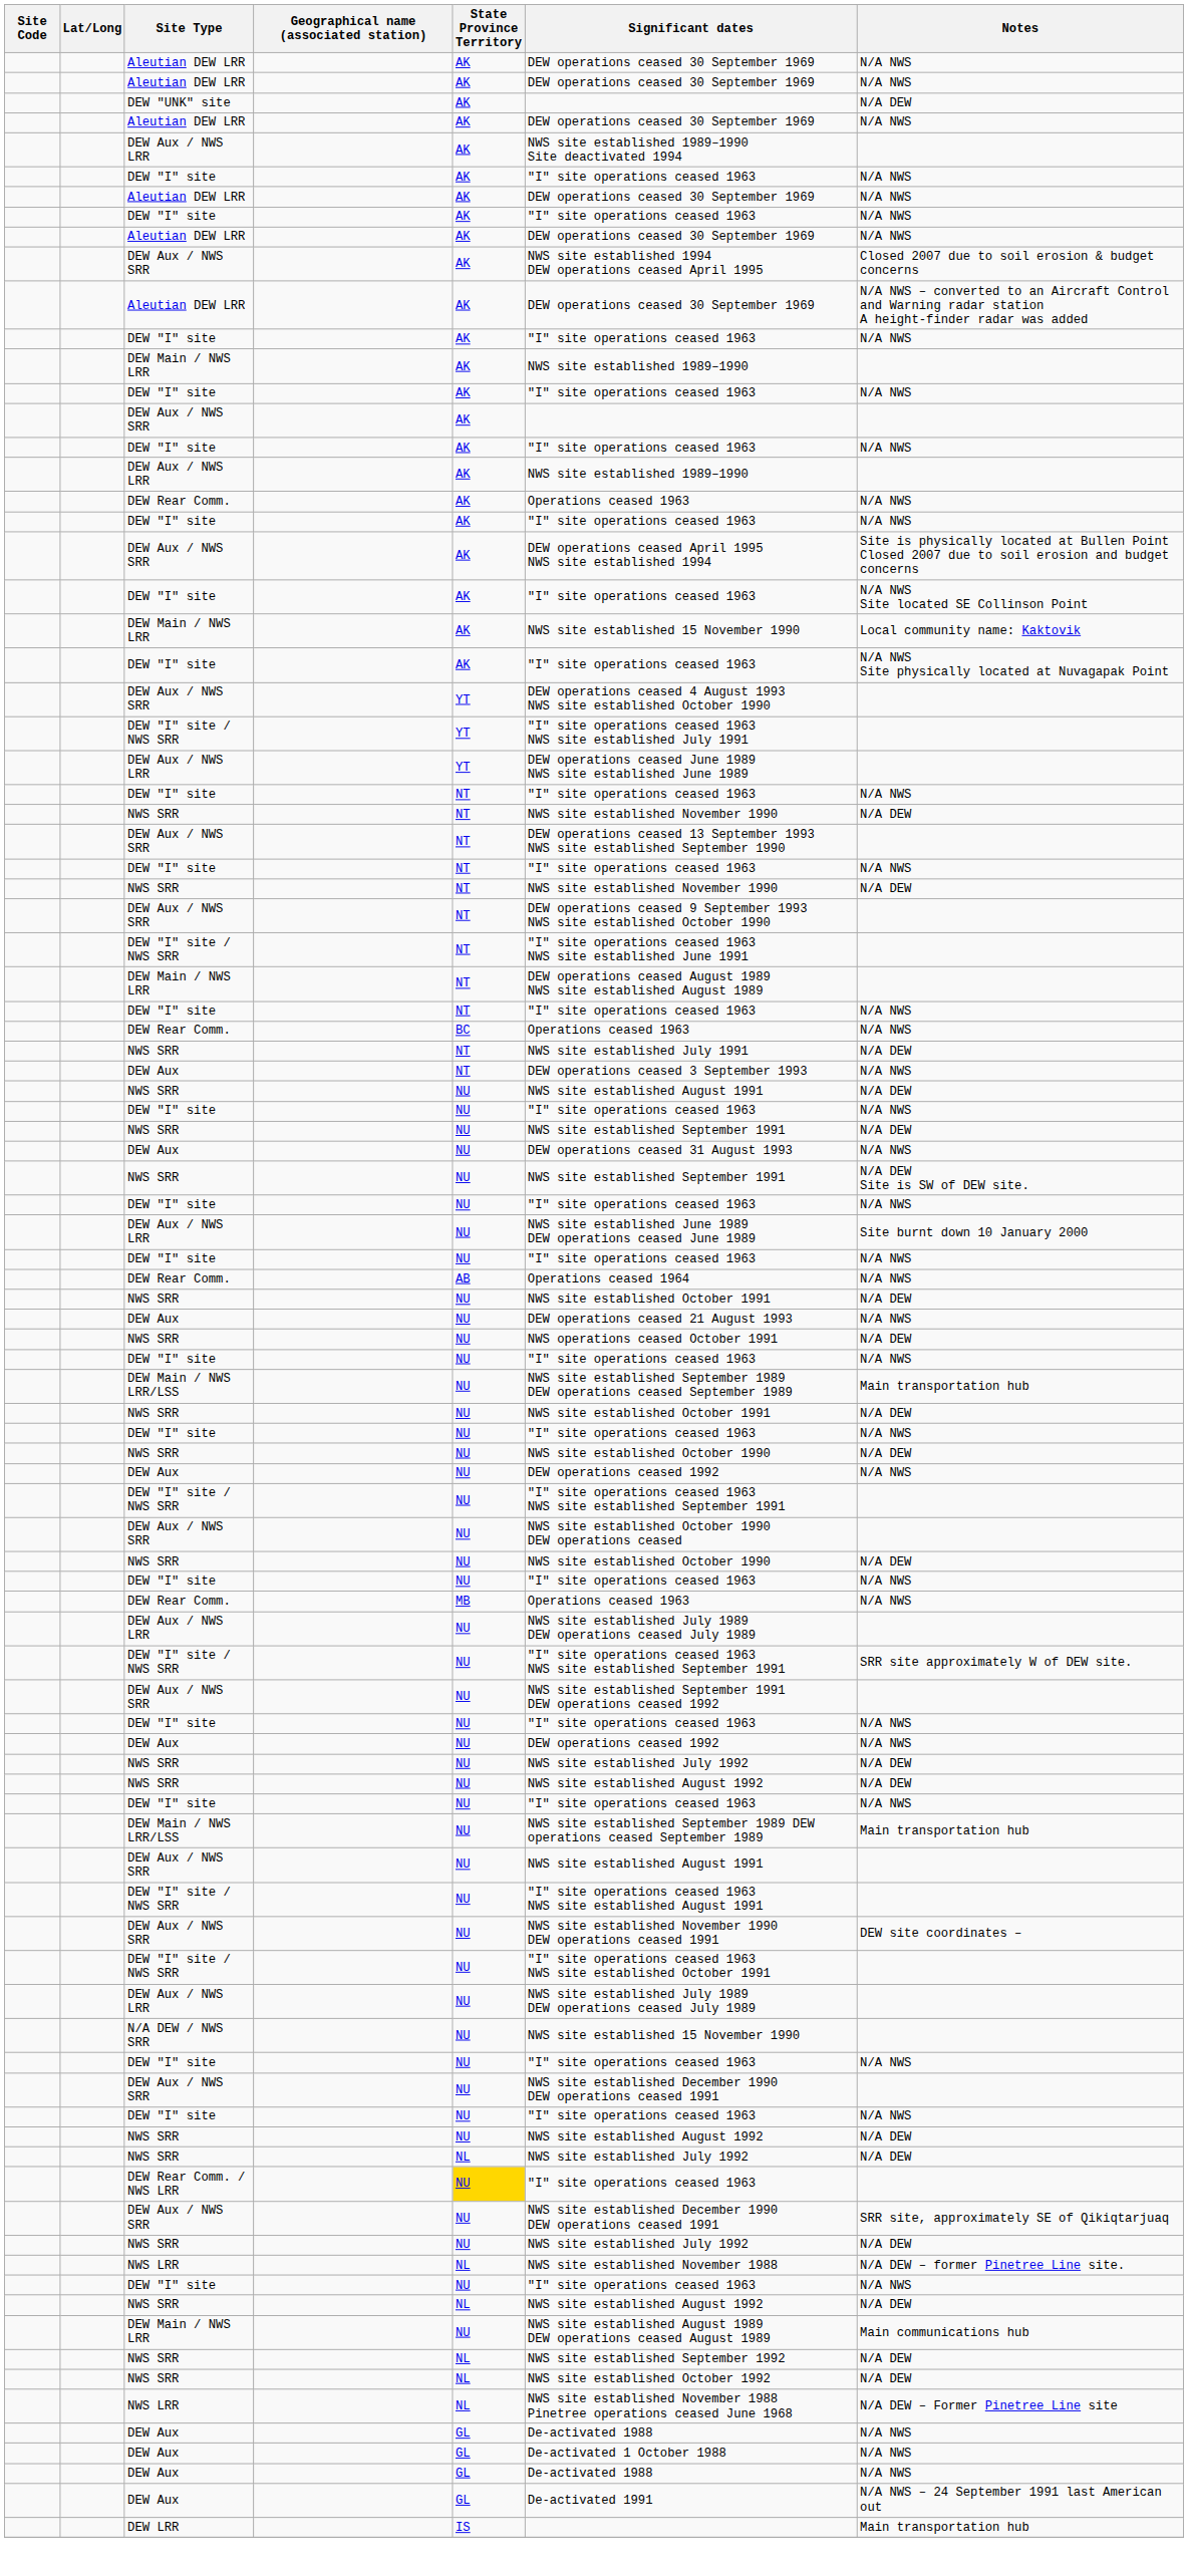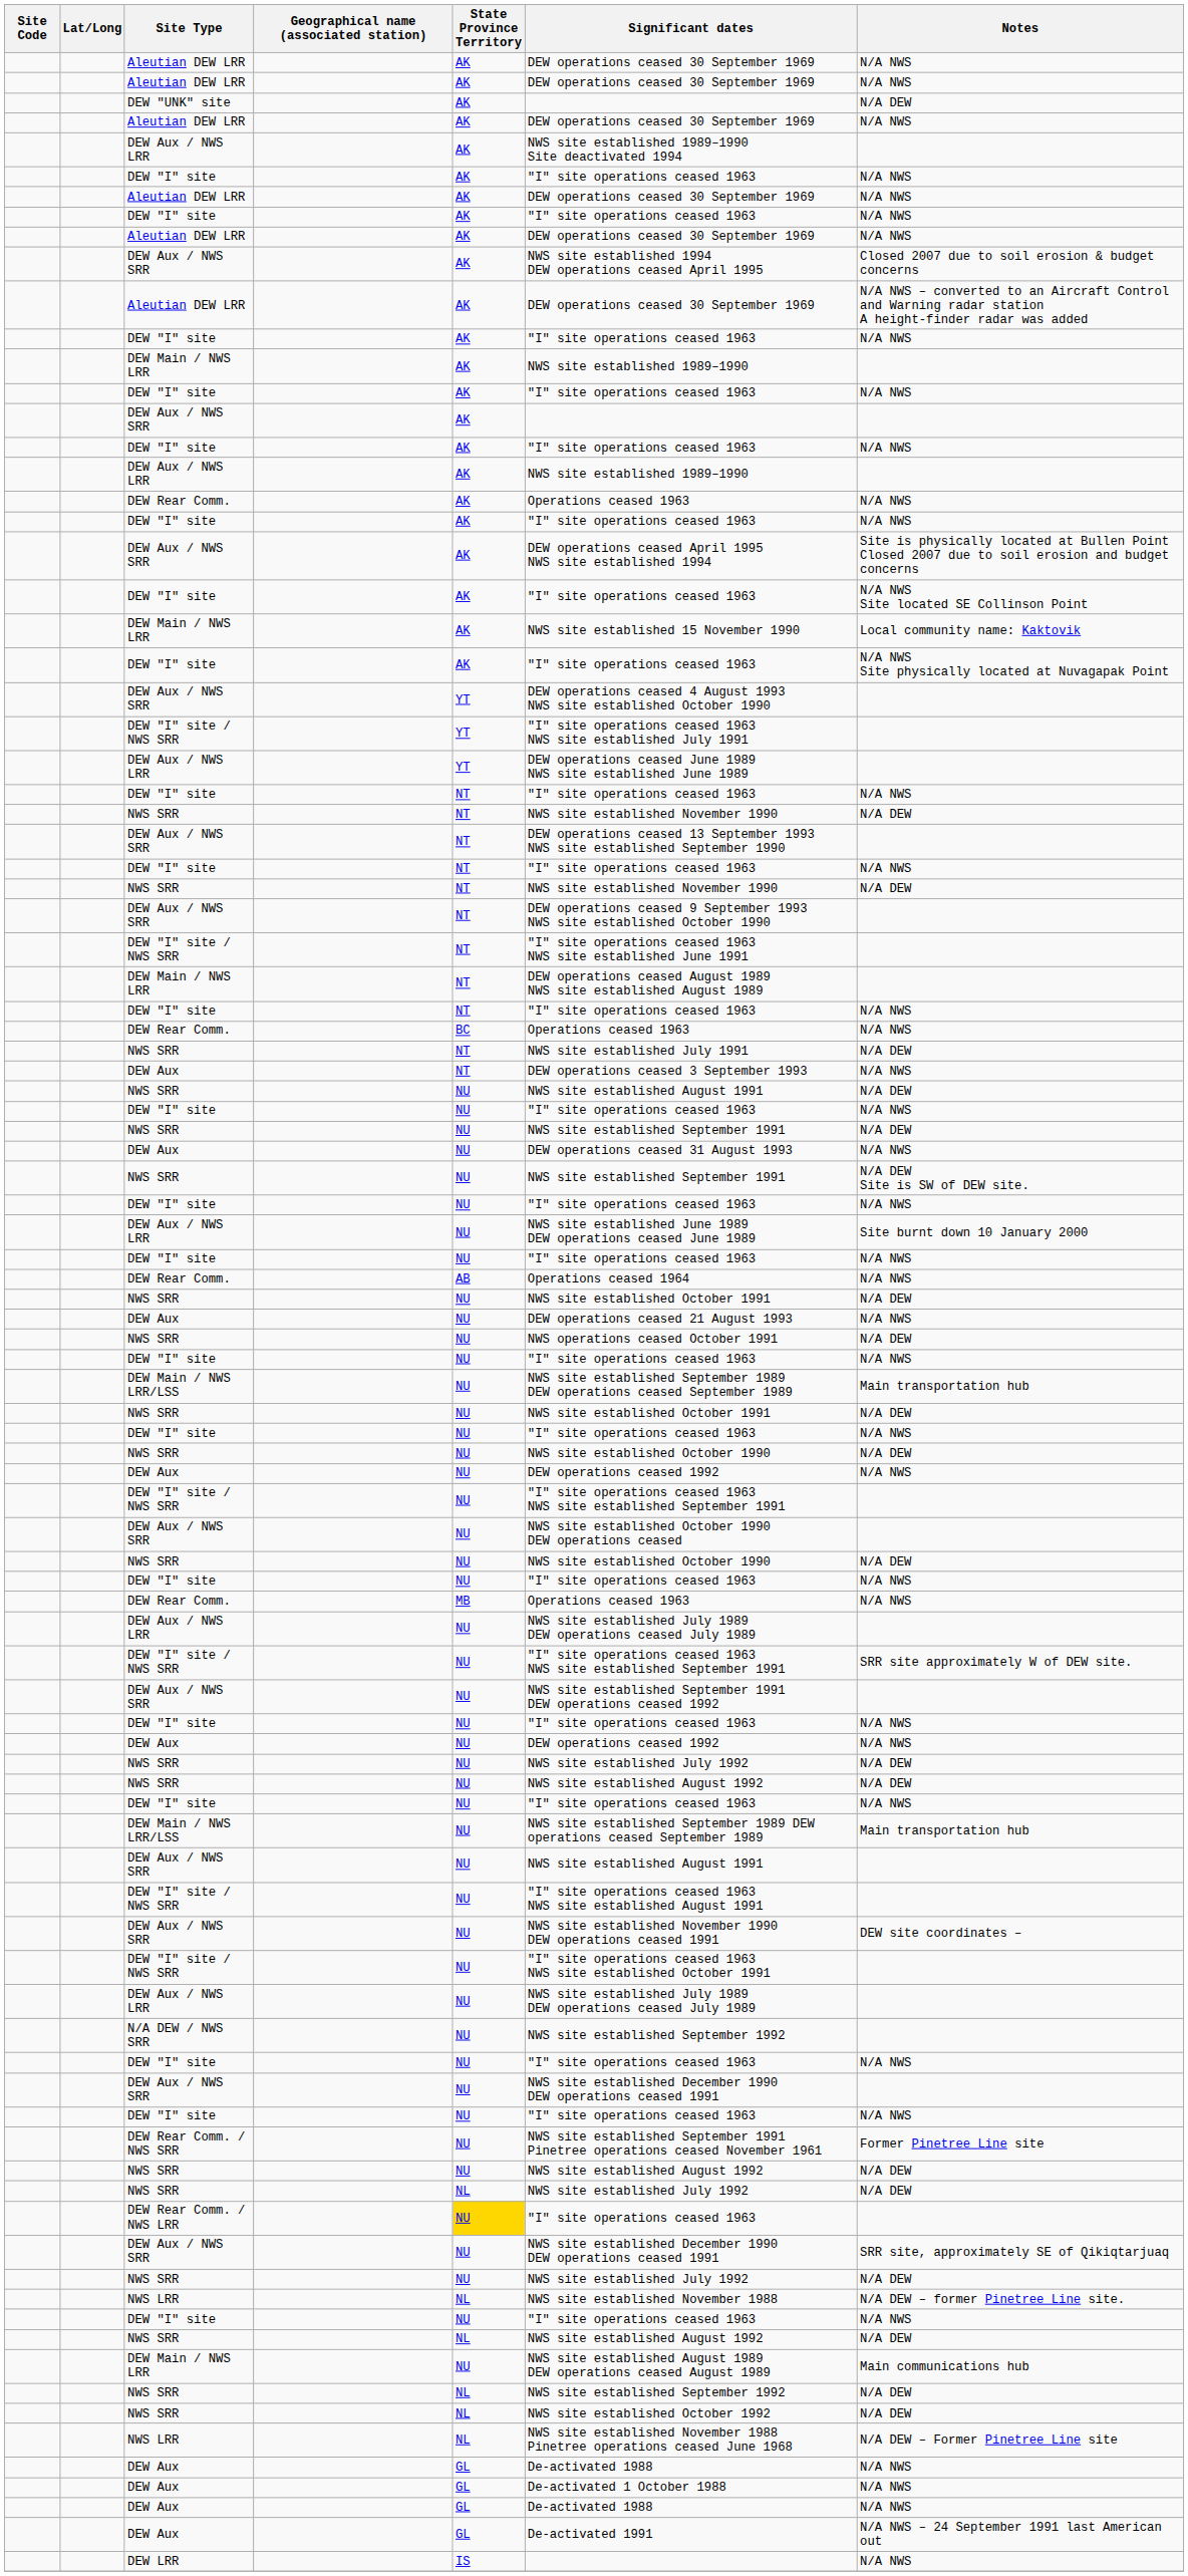N/A DEW / NWS SRR | Significant dates: NWS site established 15 November 1990 -> NWS site established September 1992
+ row: DEW Rear Comm. / NWS SRR | NU | NWS site established September 1991 Pinetree operations ceased November 1961 | Former Pinetree Line site
DEW LRR | Notes: Main transportation hub -> N/A NWS
